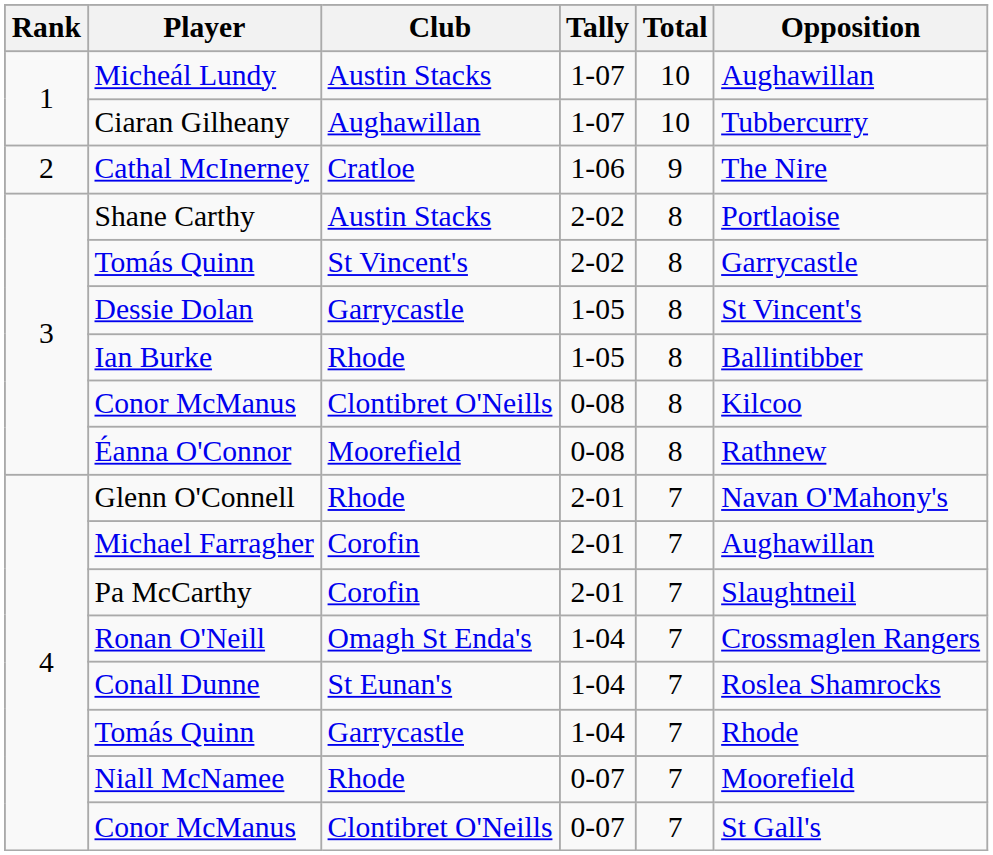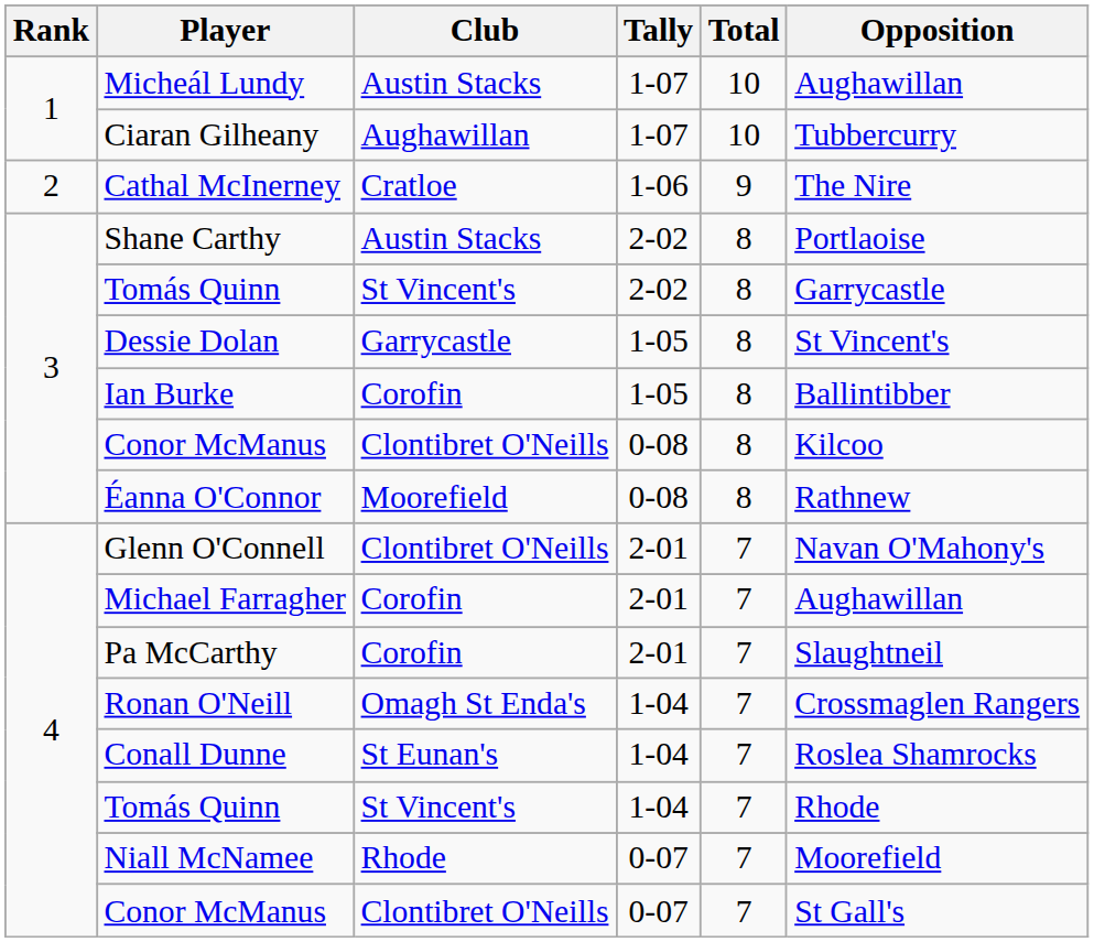Ian Burke | Club: Rhode -> Corofin
Glenn O'Connell | Club: Rhode -> Clontibret O'Neills
Tomás Quinn / 1-04 | Club: Garrycastle -> St Vincent's
